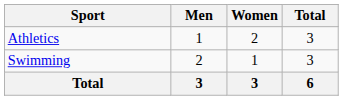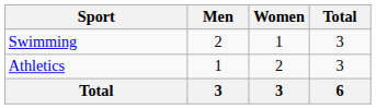rows swapped: Athletics <-> Swimming
